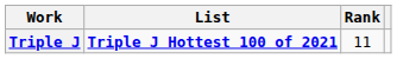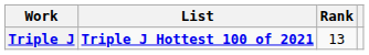Triple J | Rank: 11 -> 13
